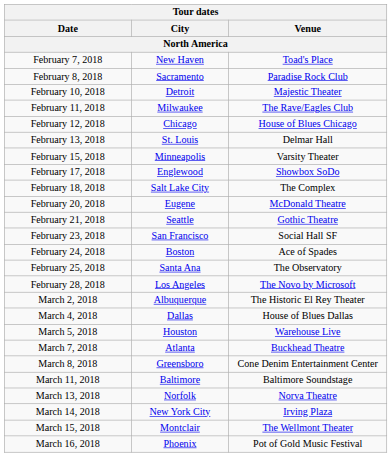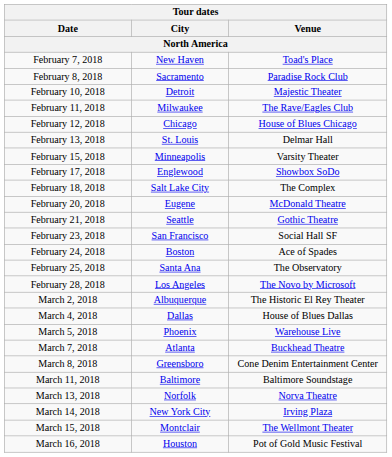March 5, 2018 | City: Houston -> Phoenix
March 16, 2018 | City: Phoenix -> Houston
